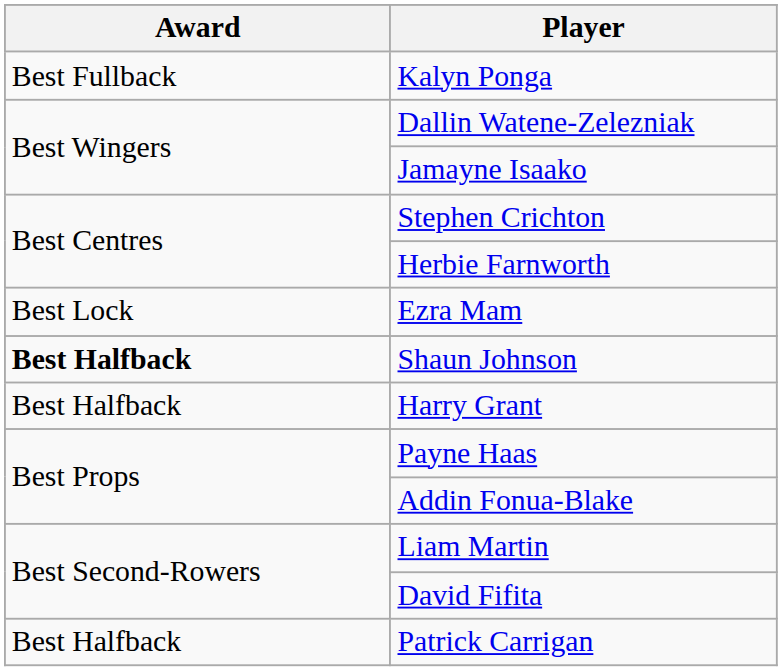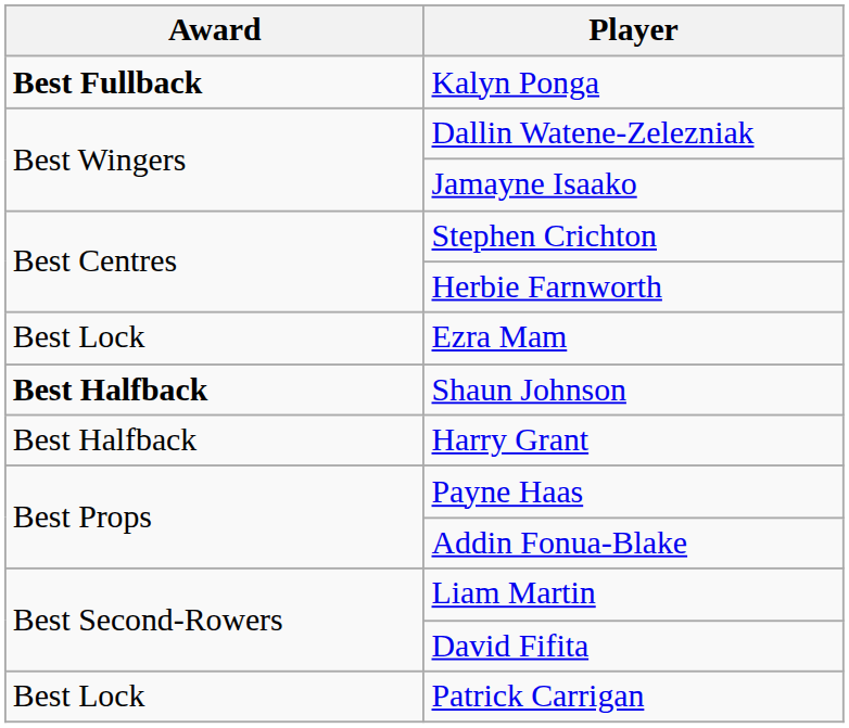Kalyn Ponga | Award: normal -> bold
Patrick Carrigan | Award: Best Halfback -> Best Lock
